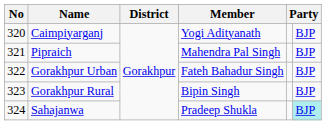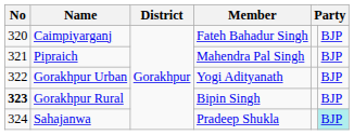Caimpiyarganj | Member: Yogi Adityanath -> Fateh Bahadur Singh
Gorakhpur Urban | Member: Fateh Bahadur Singh -> Yogi Adityanath
Gorakhpur Rural | No: normal -> bold
